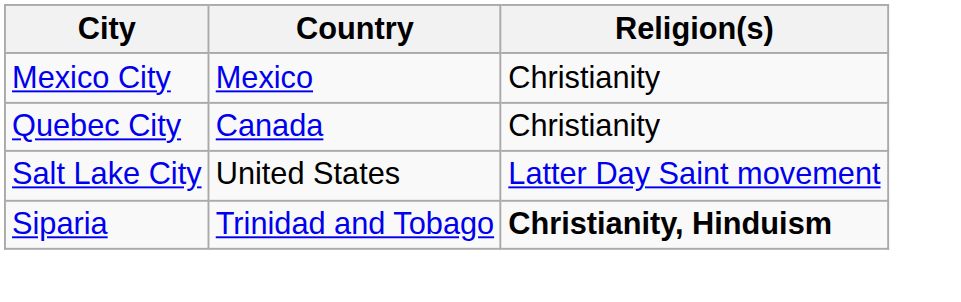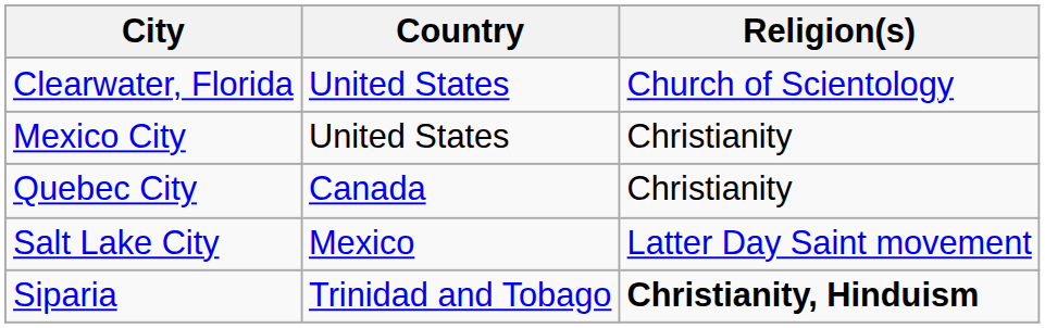+ row: Clearwater, Florida | United States | Church of Scientology
Mexico City | Country: Mexico -> United States
Salt Lake City | Country: United States -> Mexico
